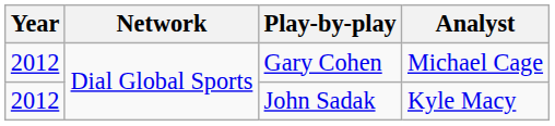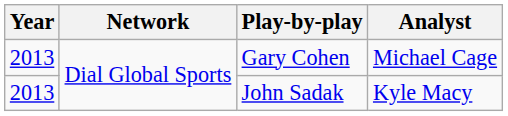Gary Cohen | Year: 2012 -> 2013
John Sadak | Year: 2012 -> 2013
